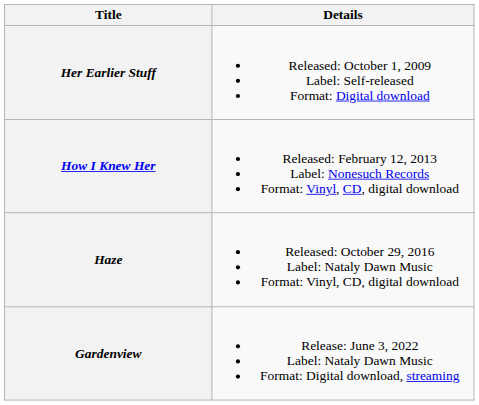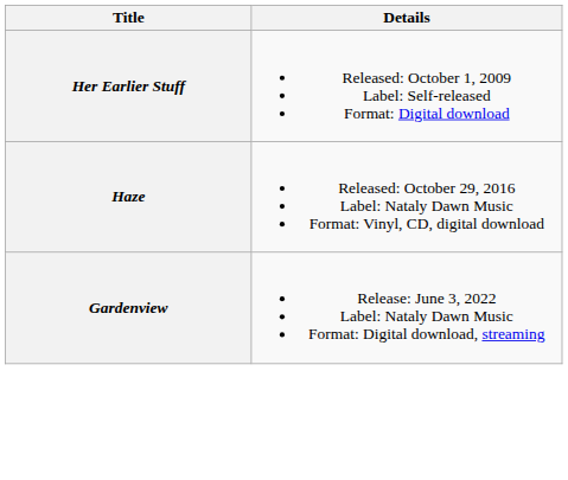- row: How I Knew Her | Released: February 12, 2013 Label: Nonesuch Records Format: Vinyl, CD, digital download
